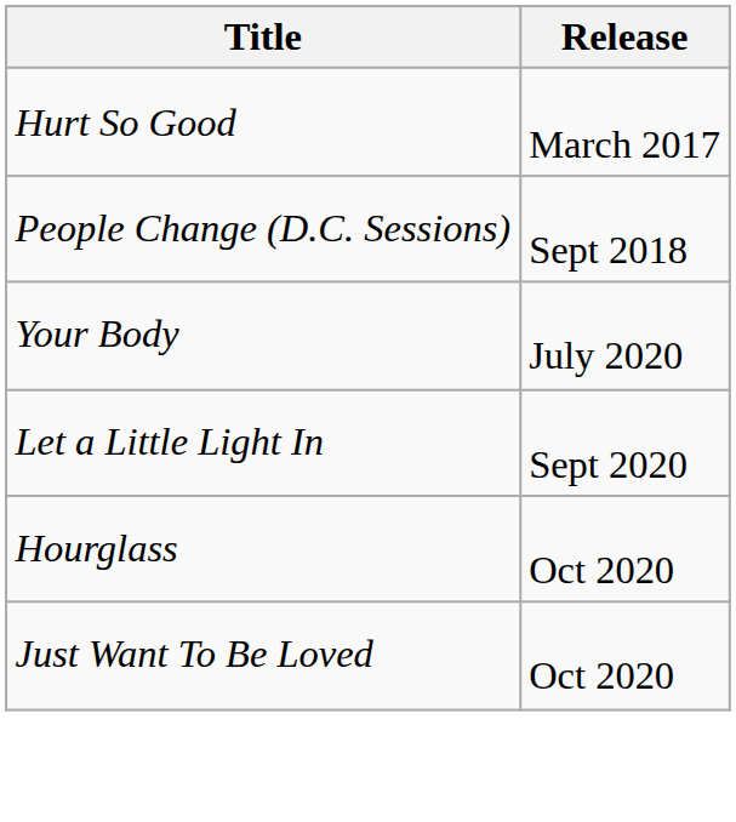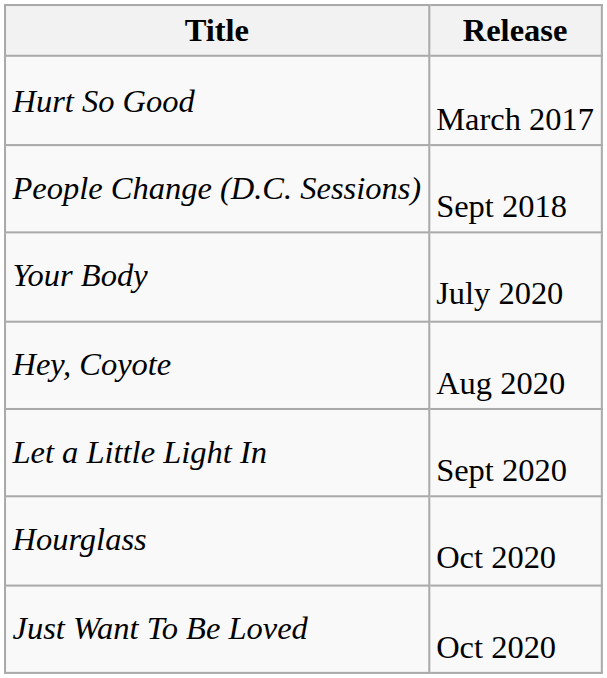+ row: Hey, Coyote | Aug 2020
